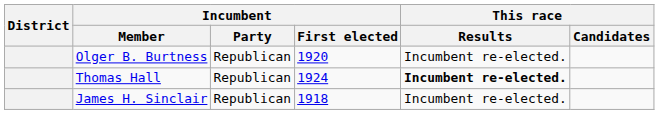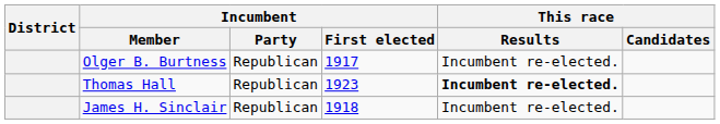Olger B. Burtness | Incumbent / First elected: 1920 -> 1917
Thomas Hall | Incumbent / First elected: 1924 -> 1923
